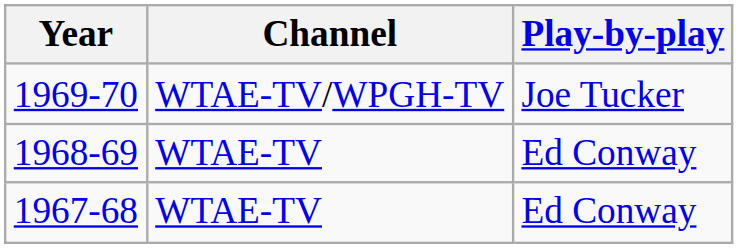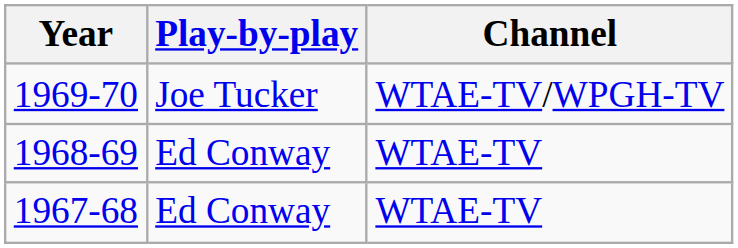columns swapped: Channel <-> Play-by-play
